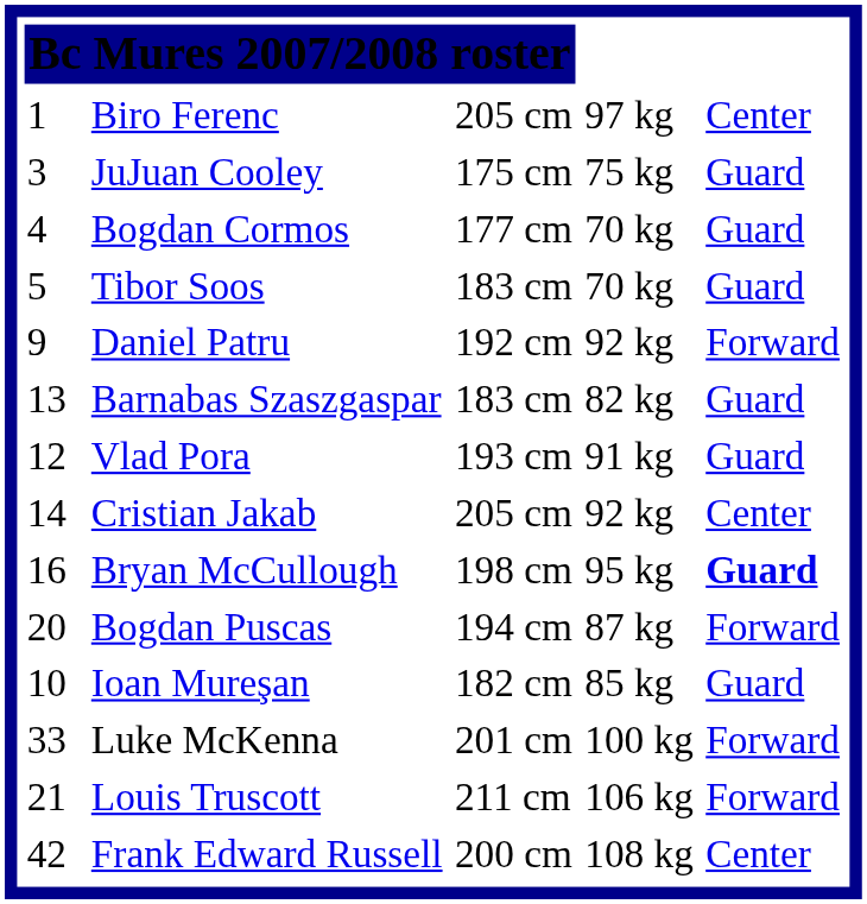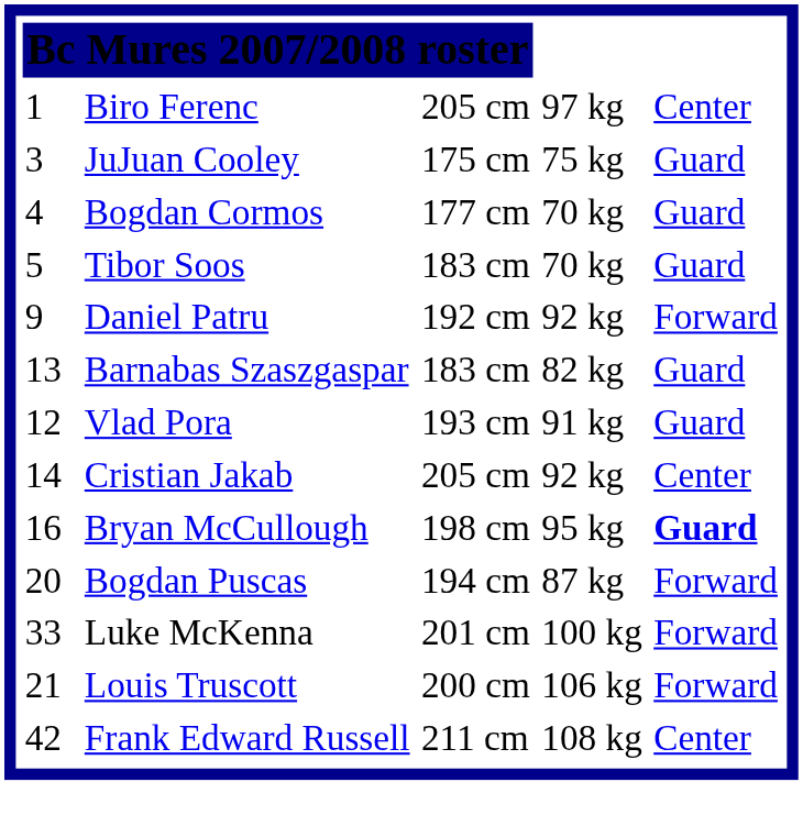- row: 10 | Ioan Mureşan | 182 cm | 85 kg | Guard
Louis Truscott | column 4: 211 cm -> 200 cm
Frank Edward Russell | column 4: 200 cm -> 211 cm
